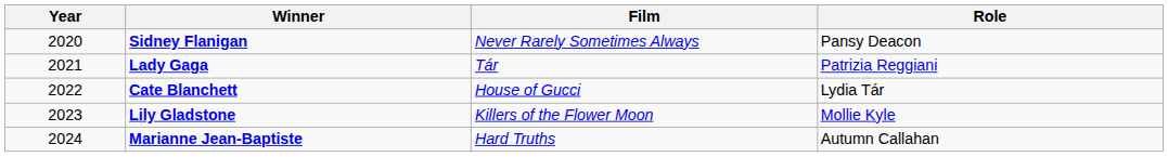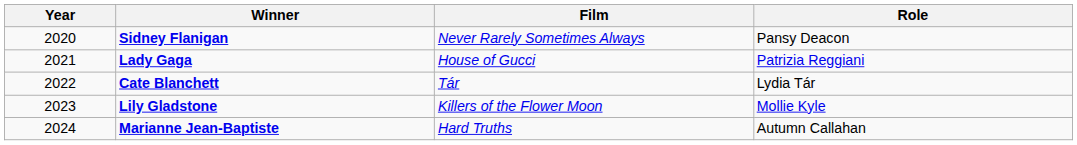Lady Gaga | Film: Tár -> House of Gucci
Cate Blanchett | Film: House of Gucci -> Tár
